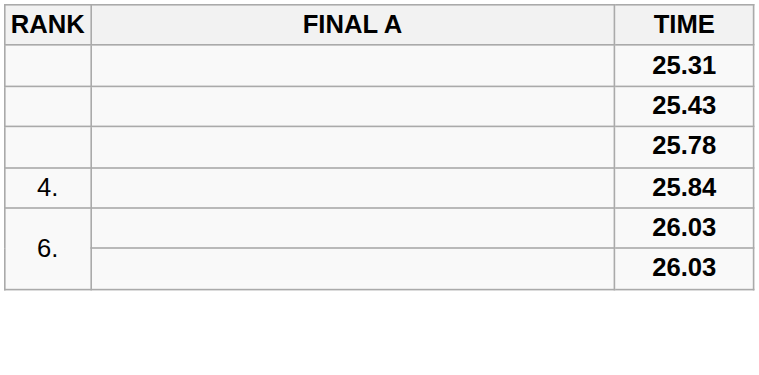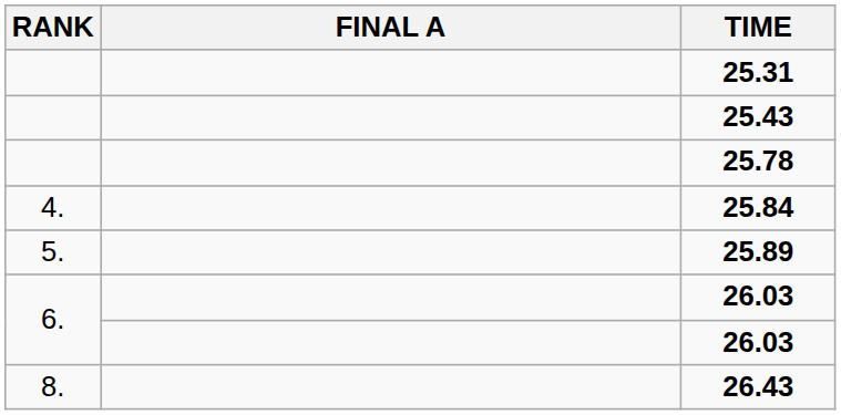+ row: 5. | 25.89
+ row: 8. | 26.43
